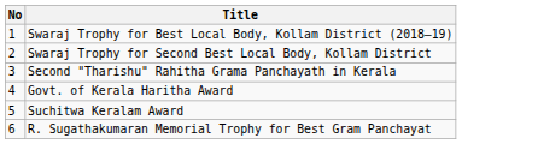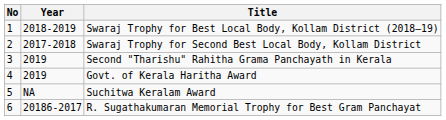+ column: Year | 2018-2019 | 2017-2018 | 2019 | 2019 | NA | 20186-2017
